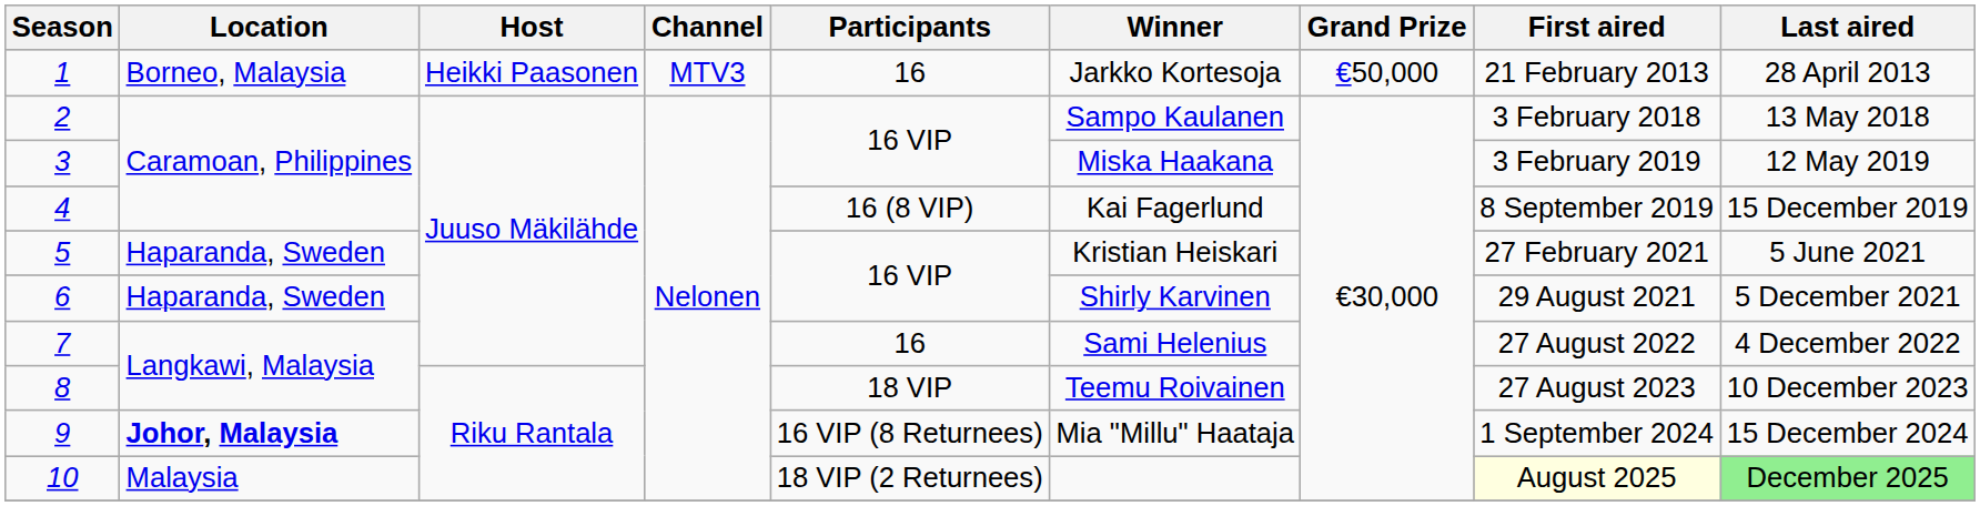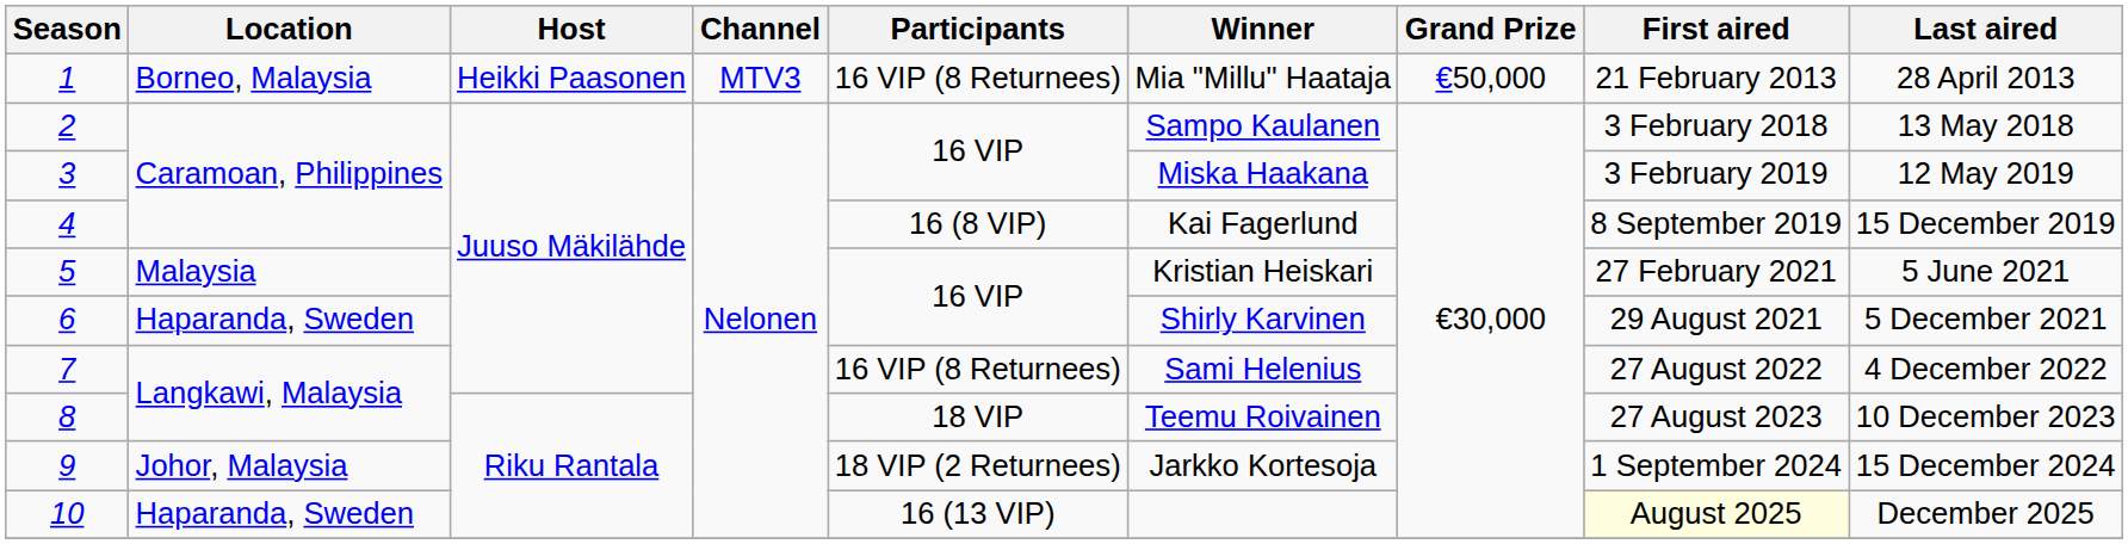1 | Participants: 16 -> 16 VIP (8 Returnees)
1 | Winner: Jarkko Kortesoja -> Mia "Millu" Haataja
5 | Location: Haparanda, Sweden -> Malaysia
7 | Participants: 16 -> 16 VIP (8 Returnees)
9 | Location: bold -> normal
9 | Participants: 16 VIP (8 Returnees) -> 18 VIP (2 Returnees)
9 | Winner: Mia "Millu" Haataja -> Jarkko Kortesoja
10 | Location: Malaysia -> Haparanda, Sweden
10 | Participants: 18 VIP (2 Returnees) -> 16 (13 VIP)
10 | Last aired: lightgreen background -> no background
